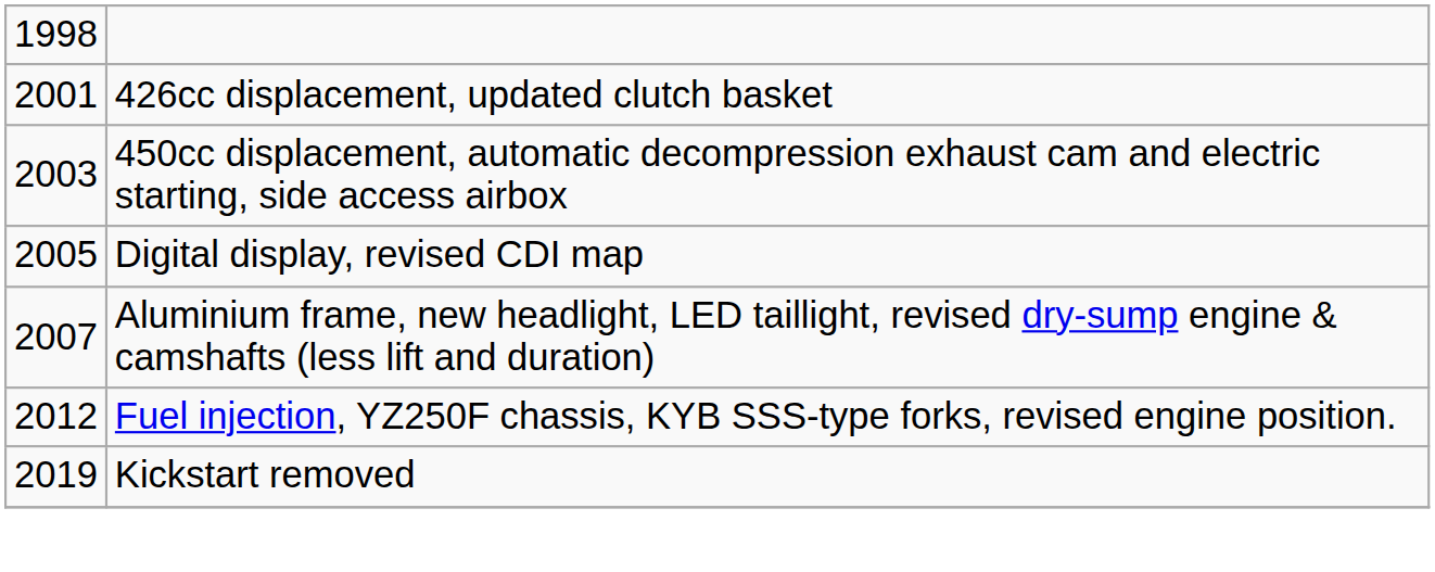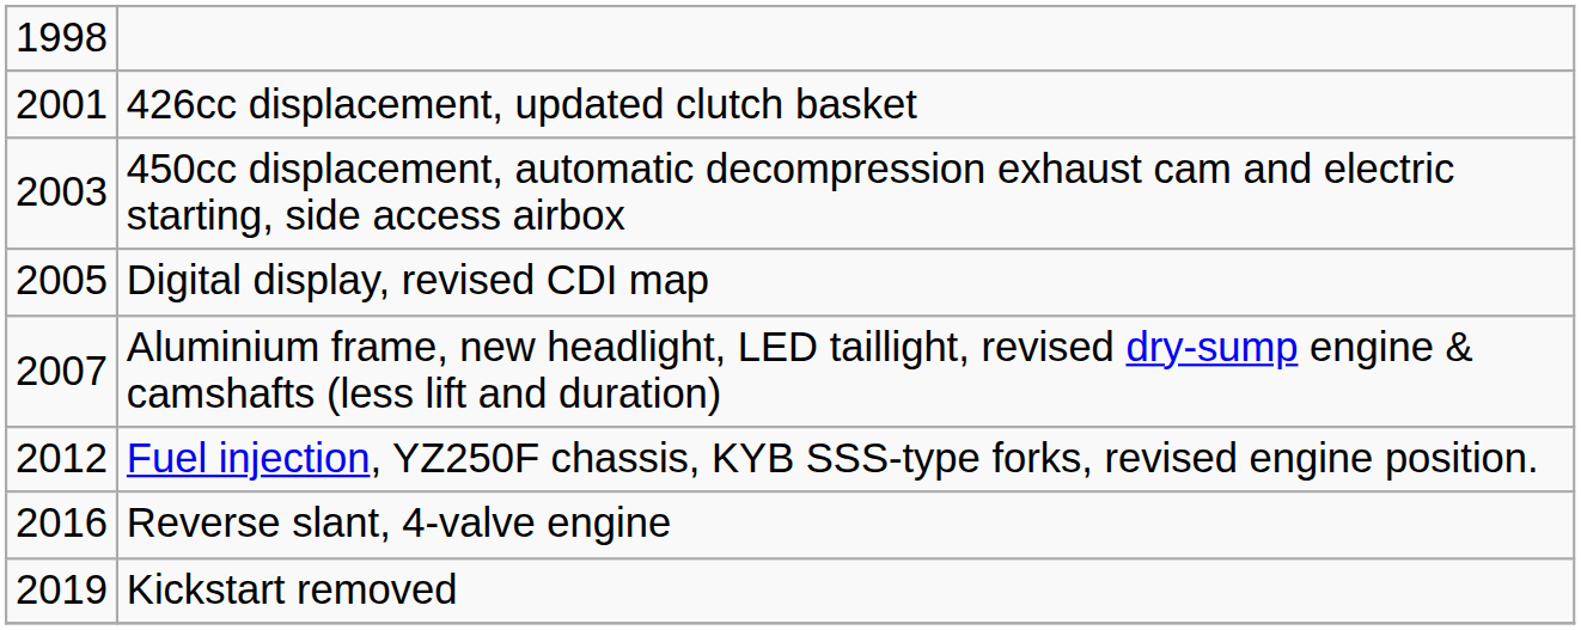+ row: 2016 | Reverse slant, 4-valve engine
